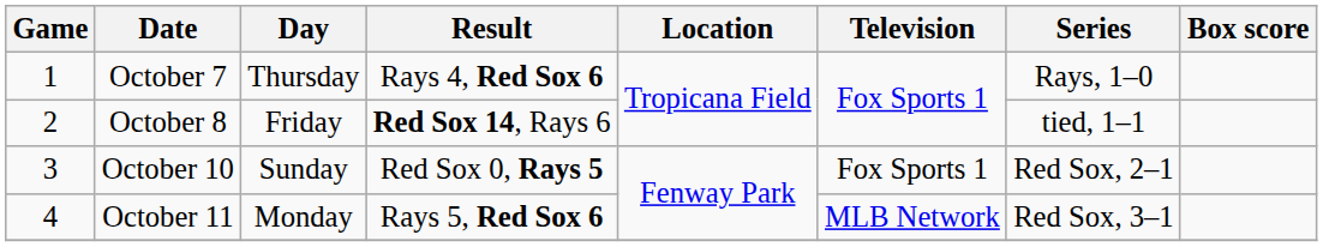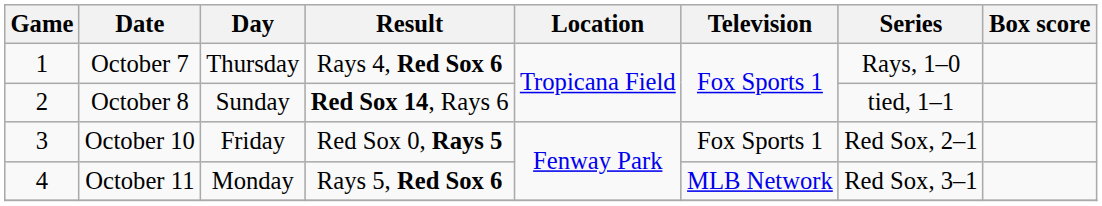October 8 | Day: Friday -> Sunday
October 10 | Day: Sunday -> Friday
